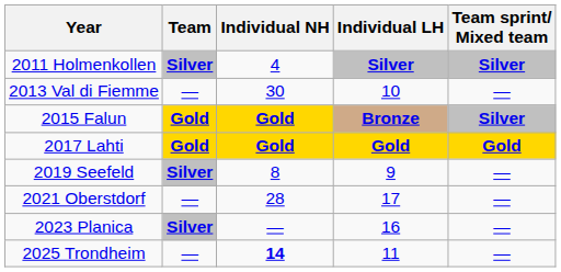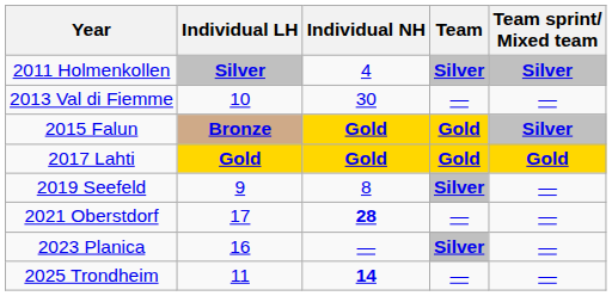columns swapped: Individual LH <-> Team
2021 Oberstdorf | Individual NH: normal -> bold
